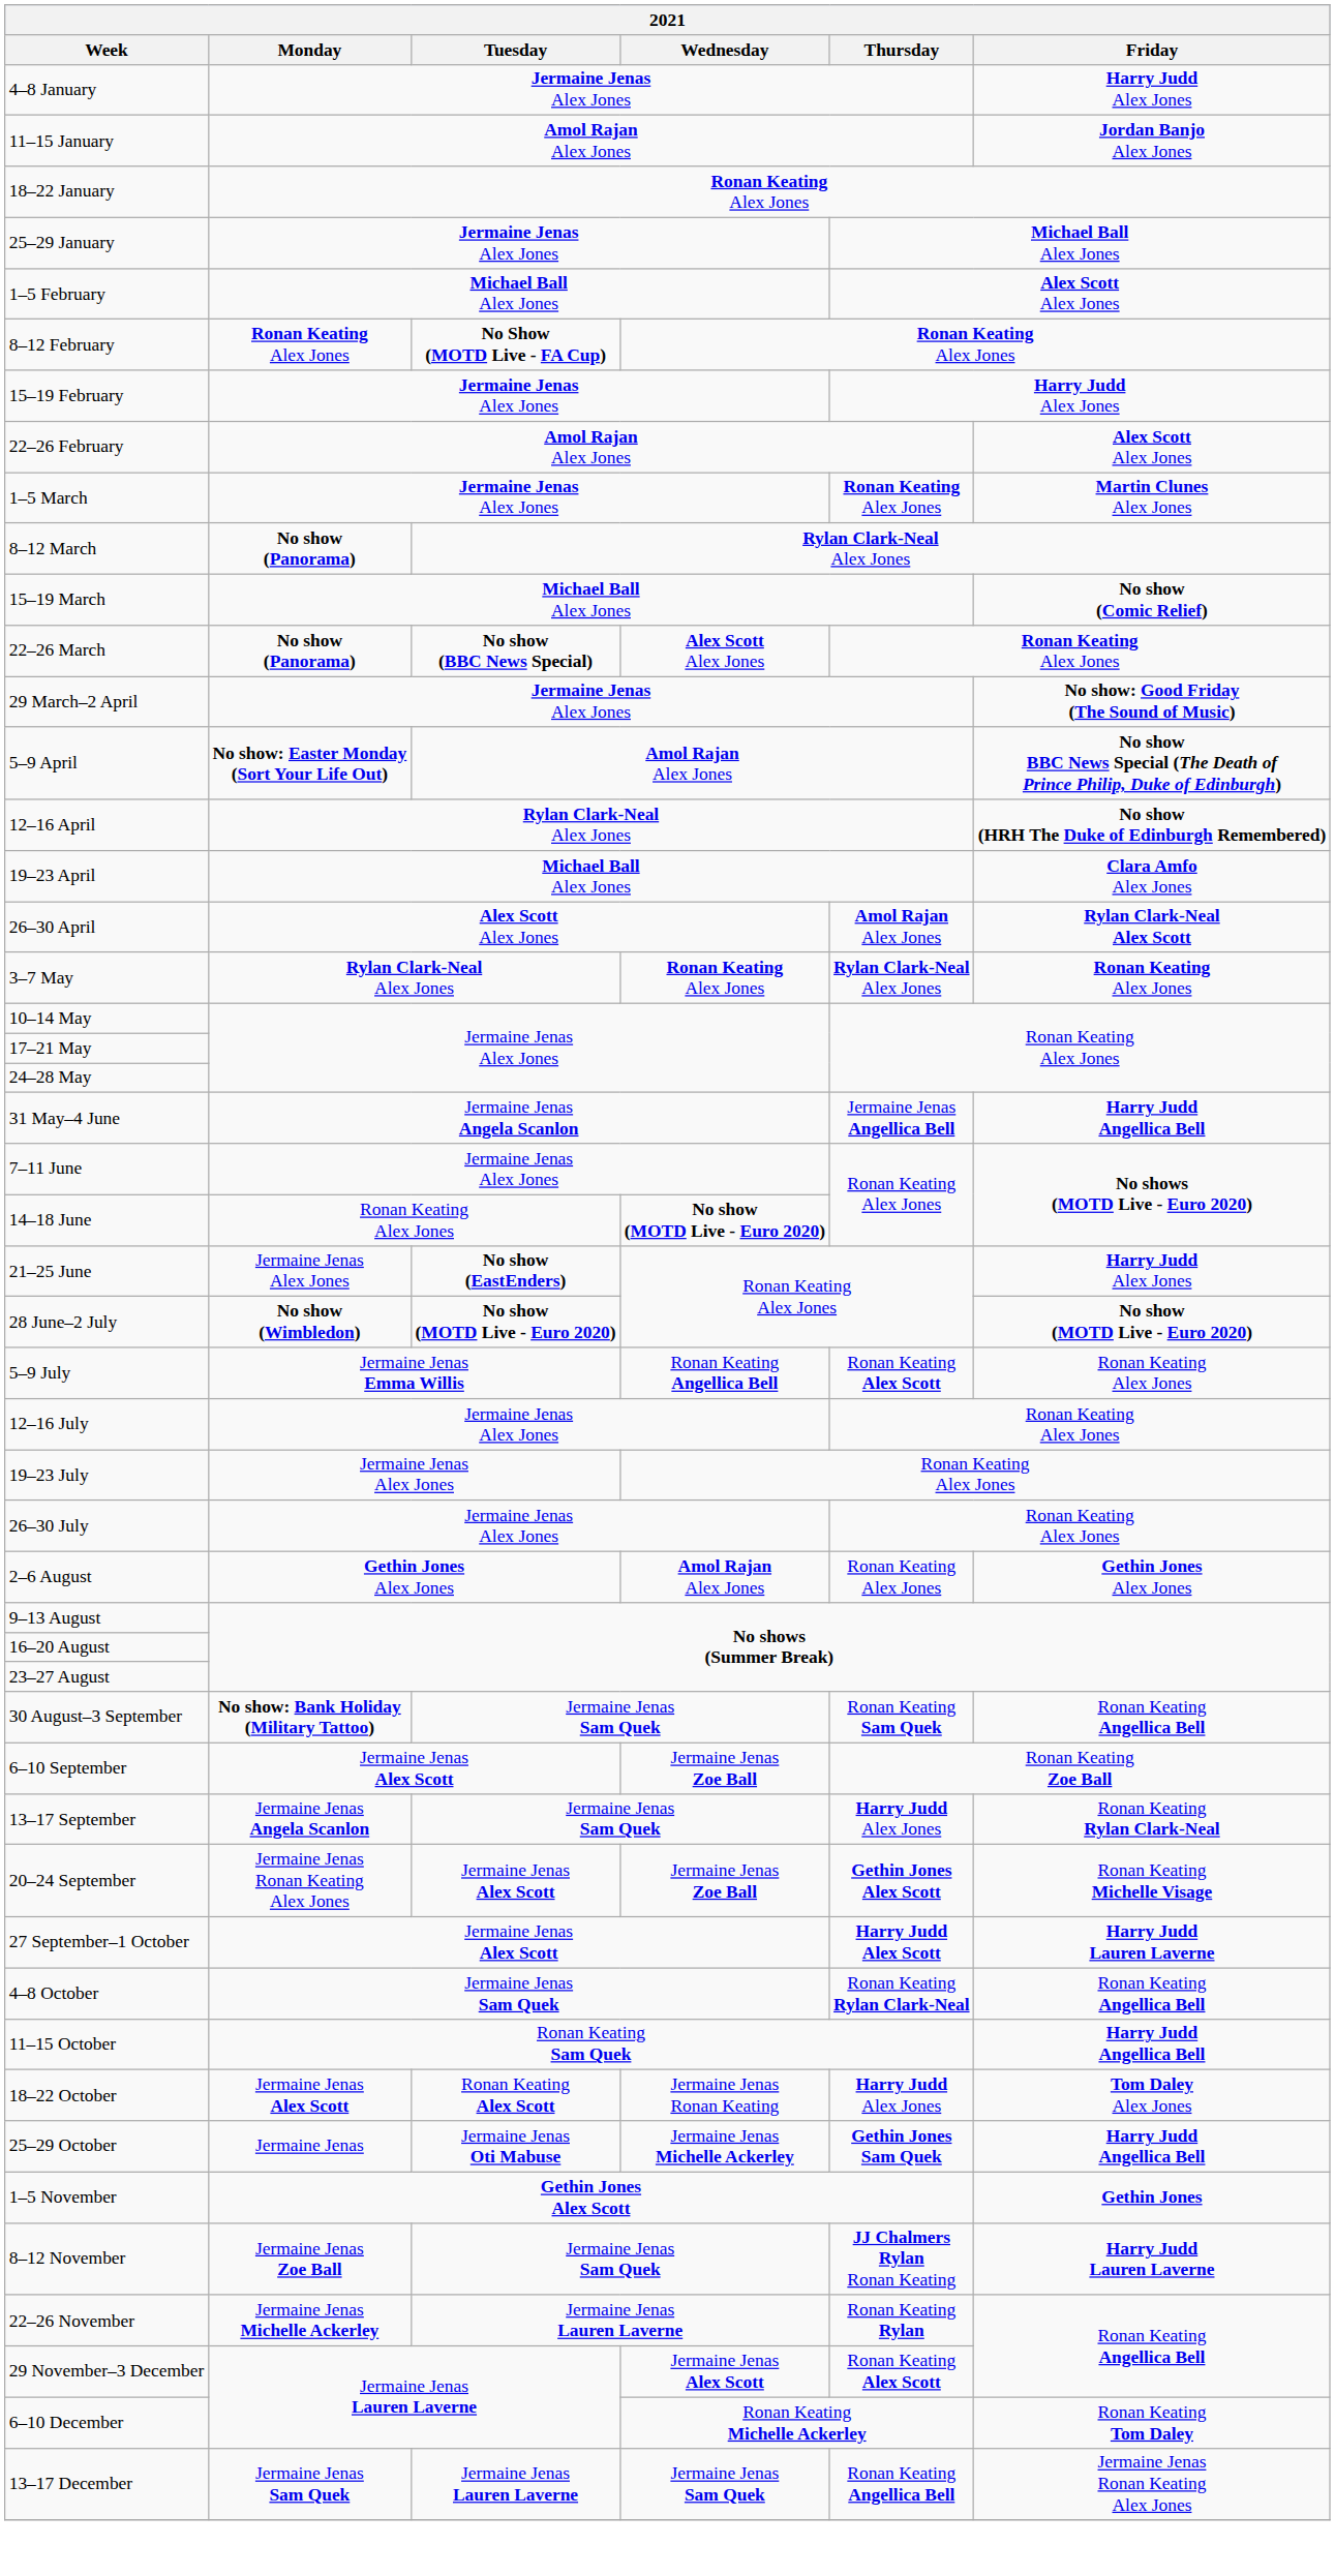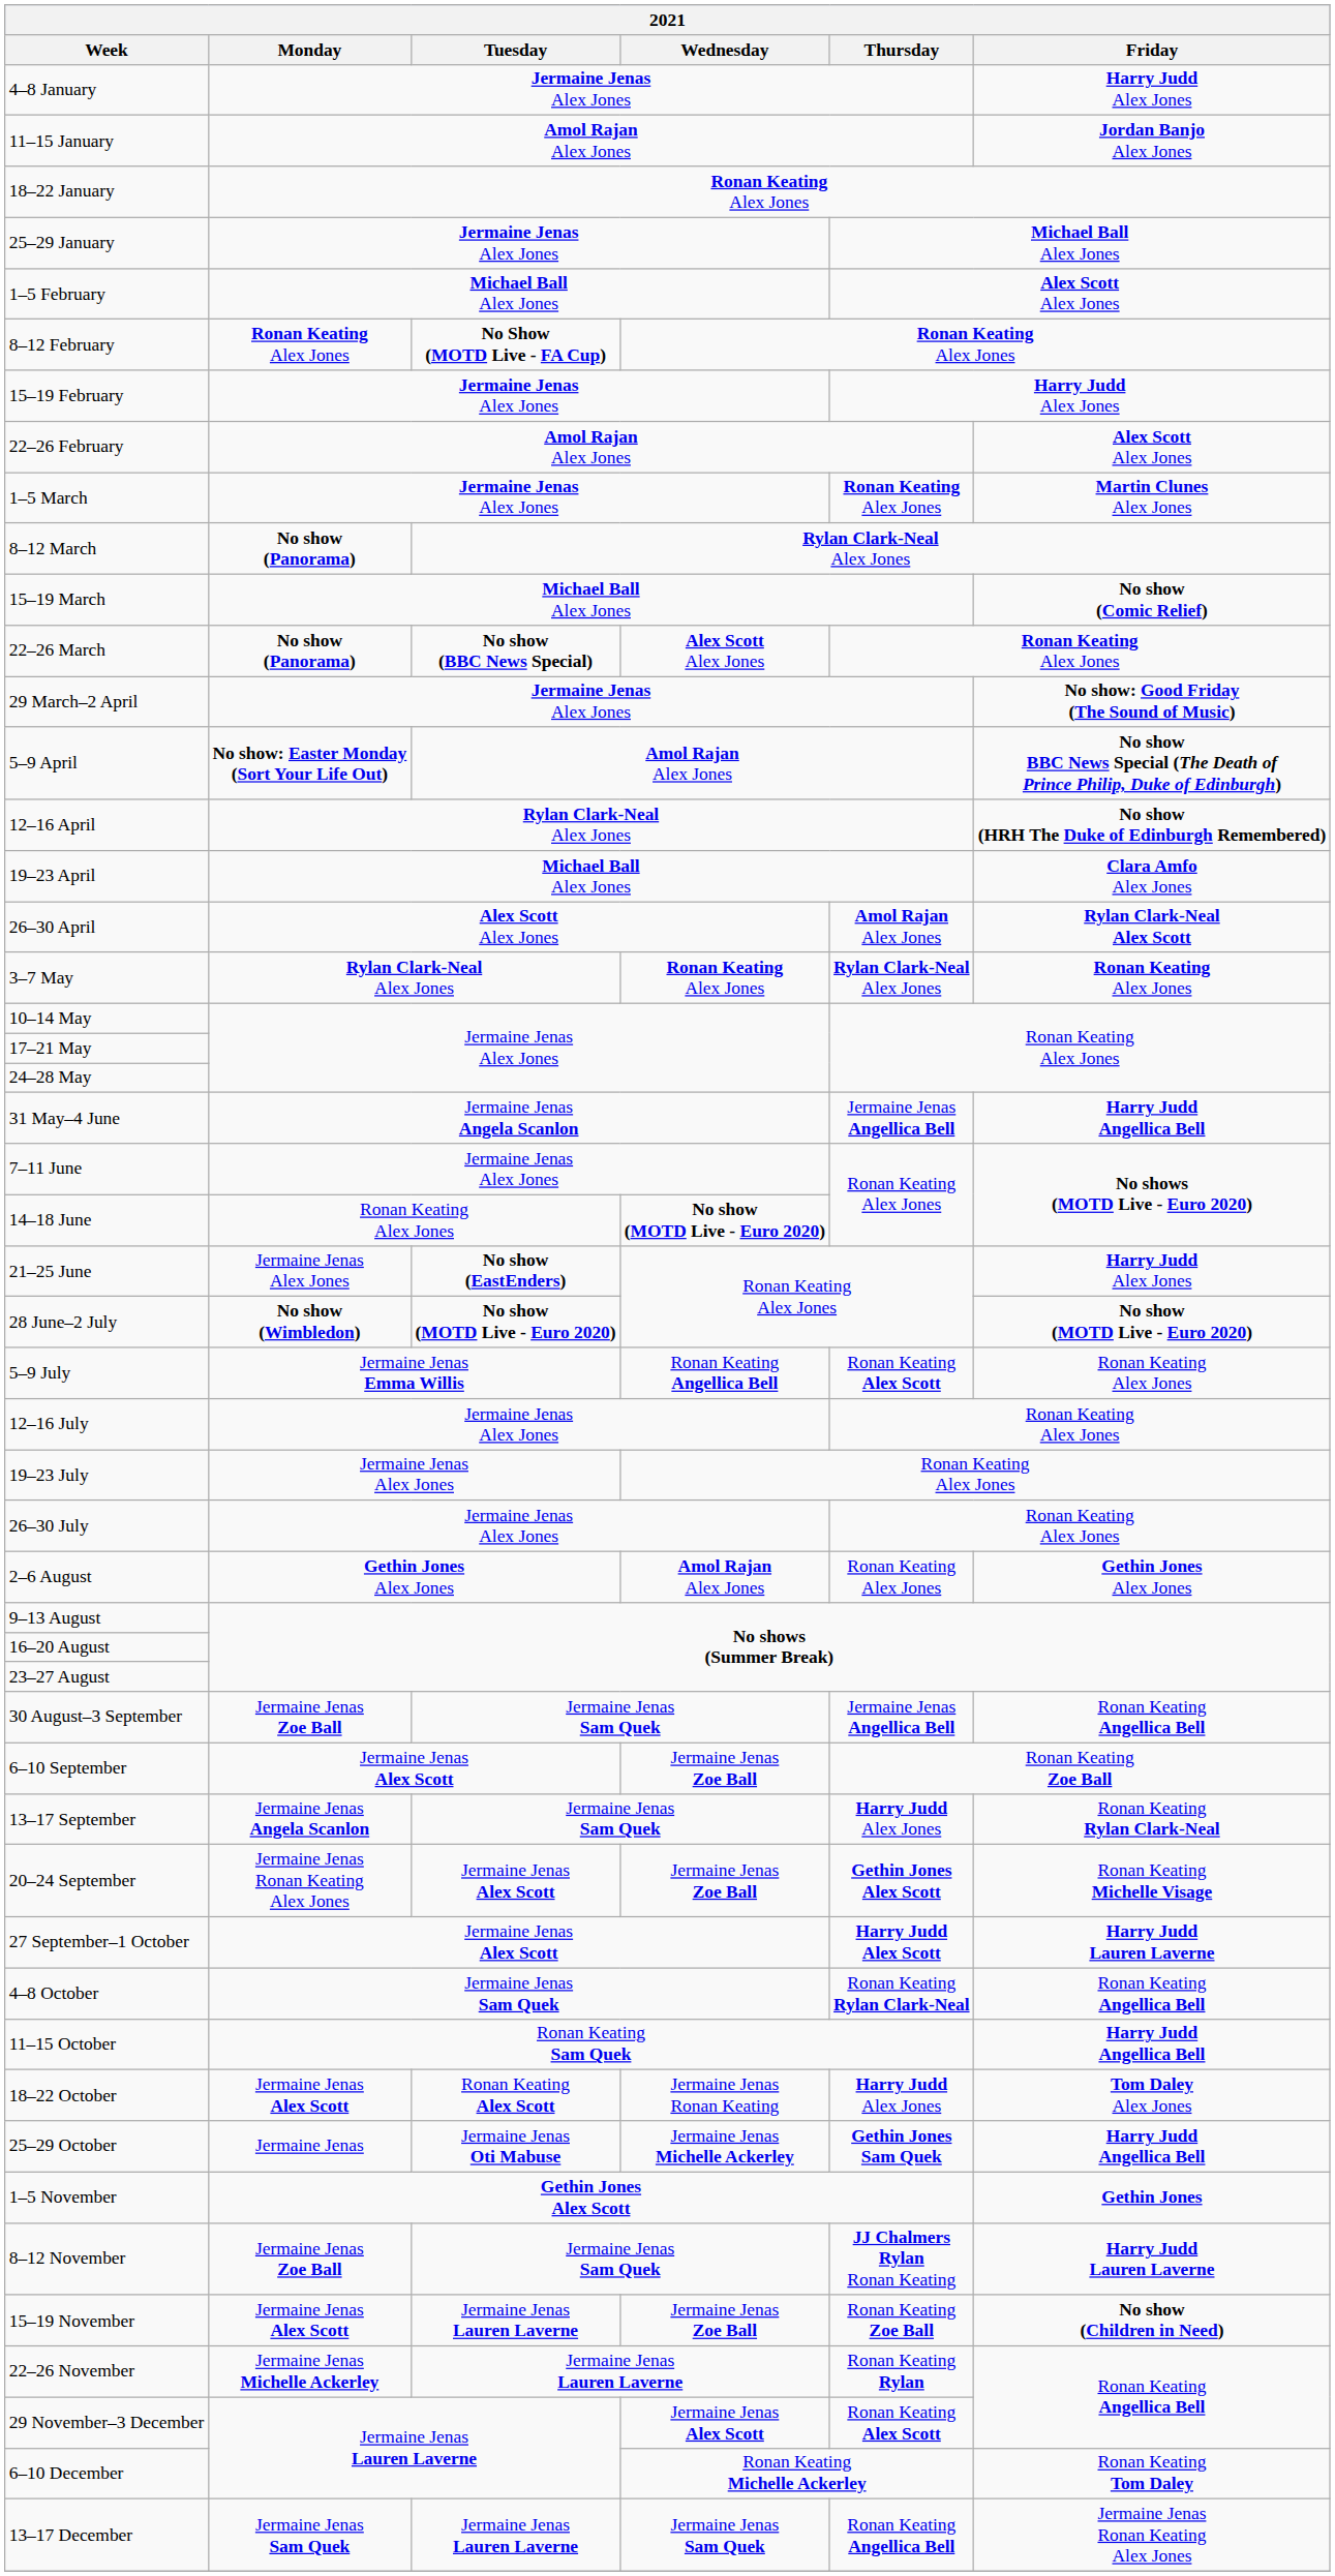30 August–3 September | Monday: No show: Bank Holiday (Military Tattoo) -> Jermaine Jenas Zoe Ball
30 August–3 September | Thursday: Ronan Keating Sam Quek -> Jermaine Jenas Angellica Bell
+ row: 15–19 November | Jermaine Jenas Alex Scott | Jermaine Jenas Lauren Laverne | Jermaine Jenas Zoe Ball | Ronan Keating Zoe Ball | No show (Children in Need)
